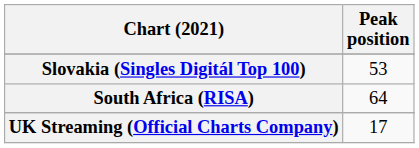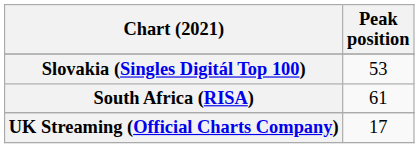South Africa (RISA) | Peak position: 64 -> 61
